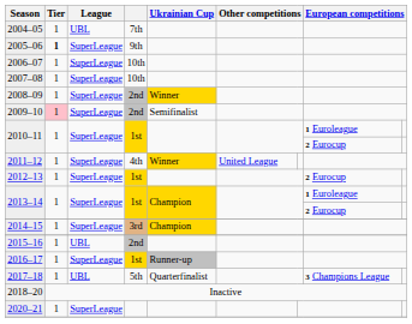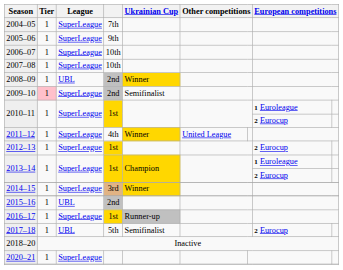2004–05 | League: UBL -> SuperLeague
2005–06 | Tier: bold -> normal
2008–09 | League: SuperLeague -> UBL
2014–15 | Ukrainian Cup: Champion -> Winner
2017–18 | Ukrainian Cup: Quarterfinalist -> Semifinalist
2017–18 | column 8: 3 Champions League -> 2 Eurocup
